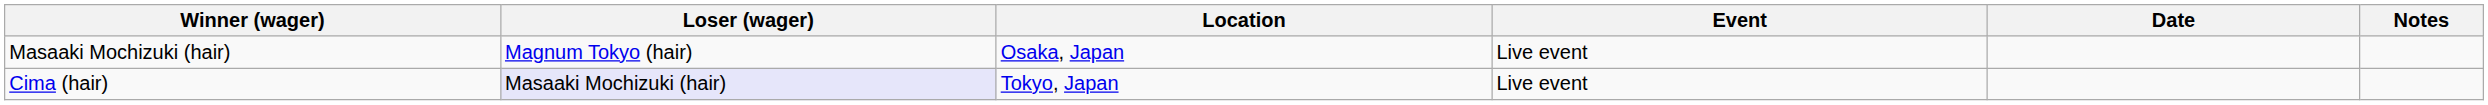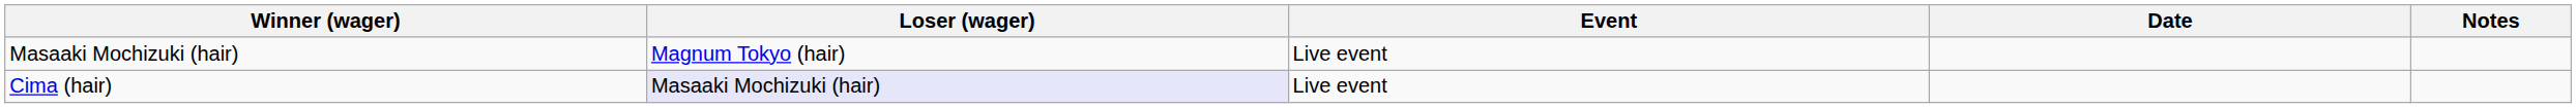- column: Location | Osaka, Japan | Tokyo, Japan
